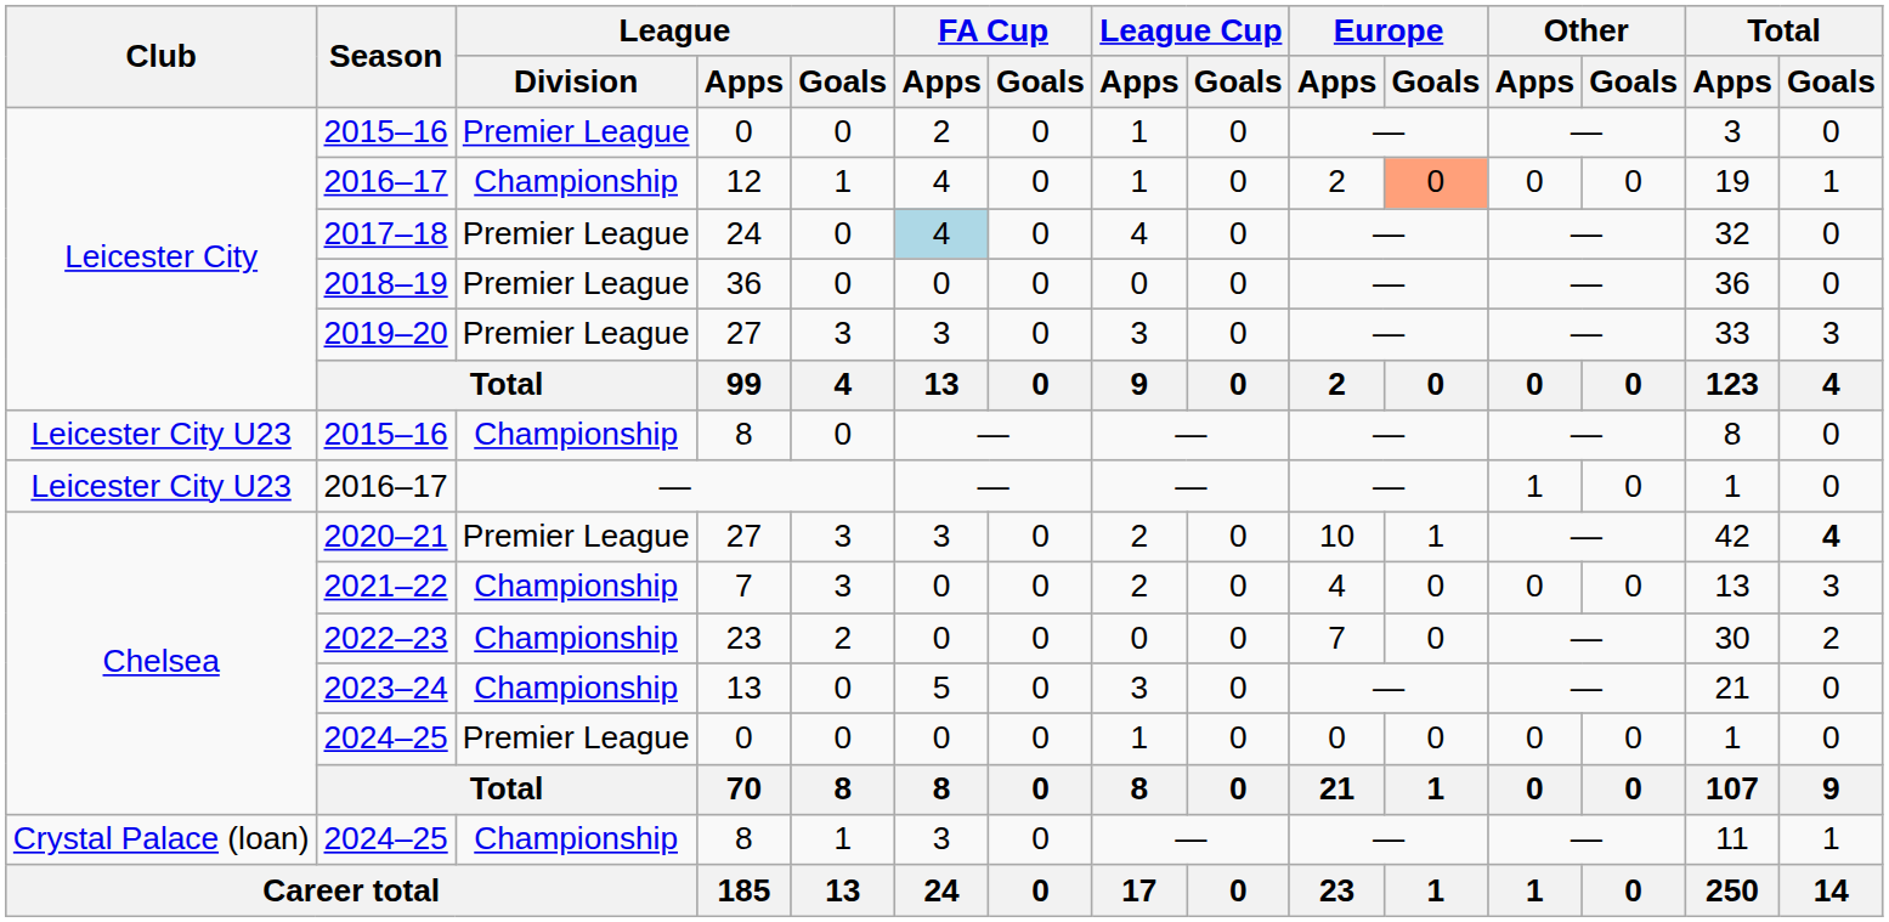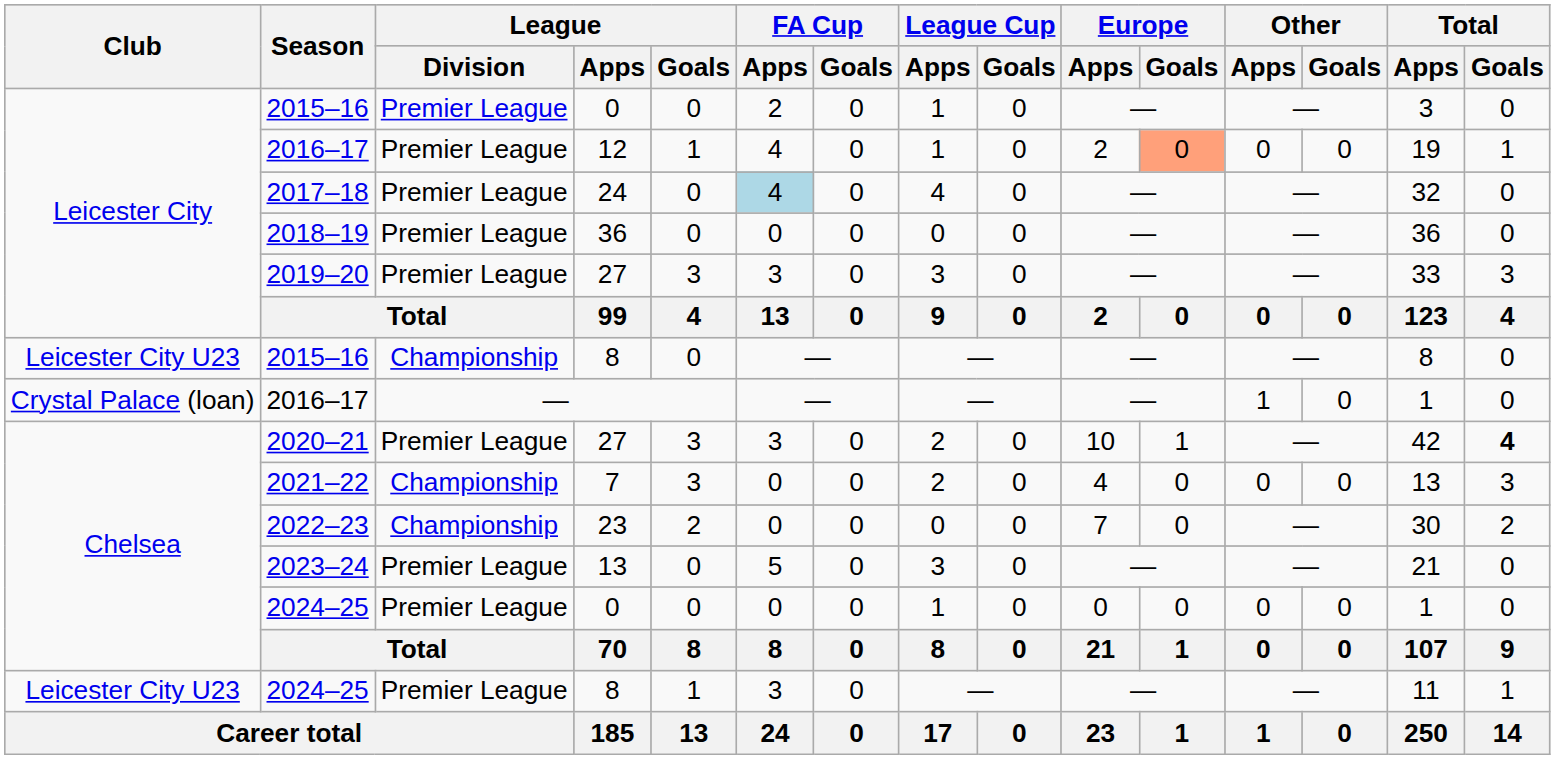2016–17 / 12 | League / Division: Championship -> Premier League
2016–17 / — | Club: Leicester City U23 -> Crystal Palace (loan)
2023–24 | League / Division: Championship -> Premier League
2024–25 / 8 | Club: Crystal Palace (loan) -> Leicester City U23
2024–25 / 8 | League / Division: Championship -> Premier League
